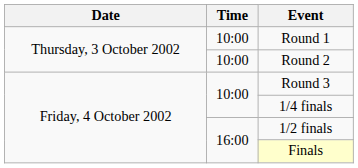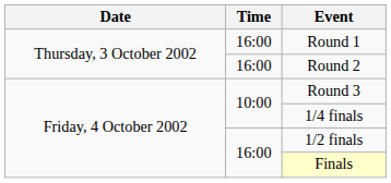Round 1 | Time: 10:00 -> 16:00
Round 2 | Time: 10:00 -> 16:00
